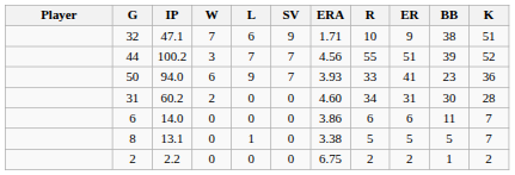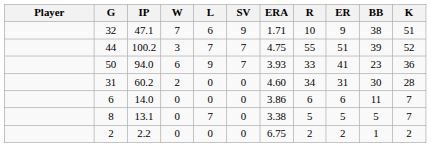44 | ERA: 4.56 -> 4.75
8 | L: 1 -> 7
